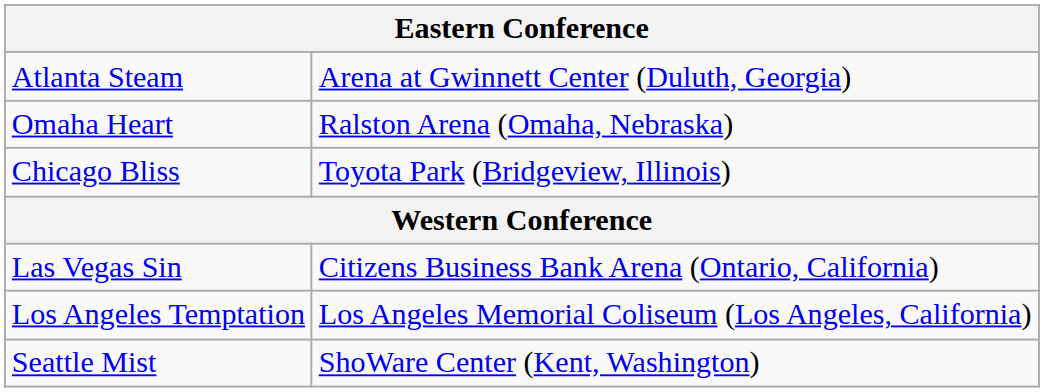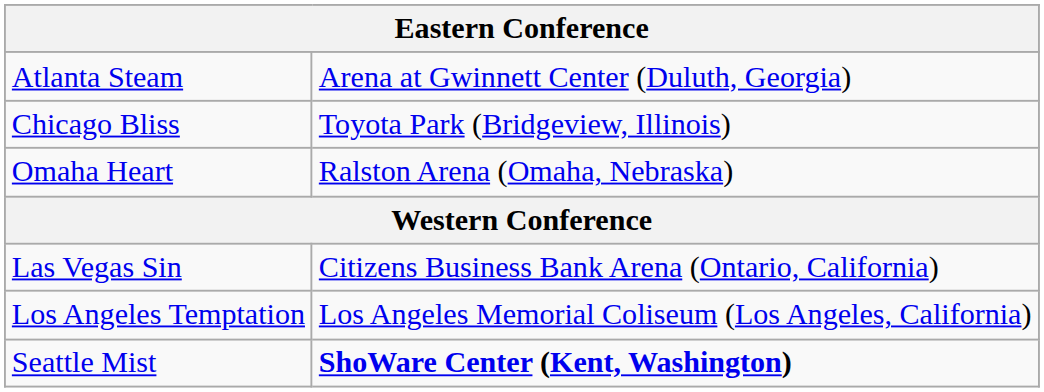rows swapped: Chicago Bliss <-> Omaha Heart
Seattle Mist | column 2: normal -> bold
